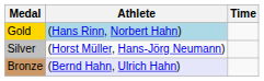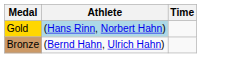- row: Silver | (Horst Müller, Hans-Jörg Neumann)
Bronze | Athlete: lavender background -> no background
